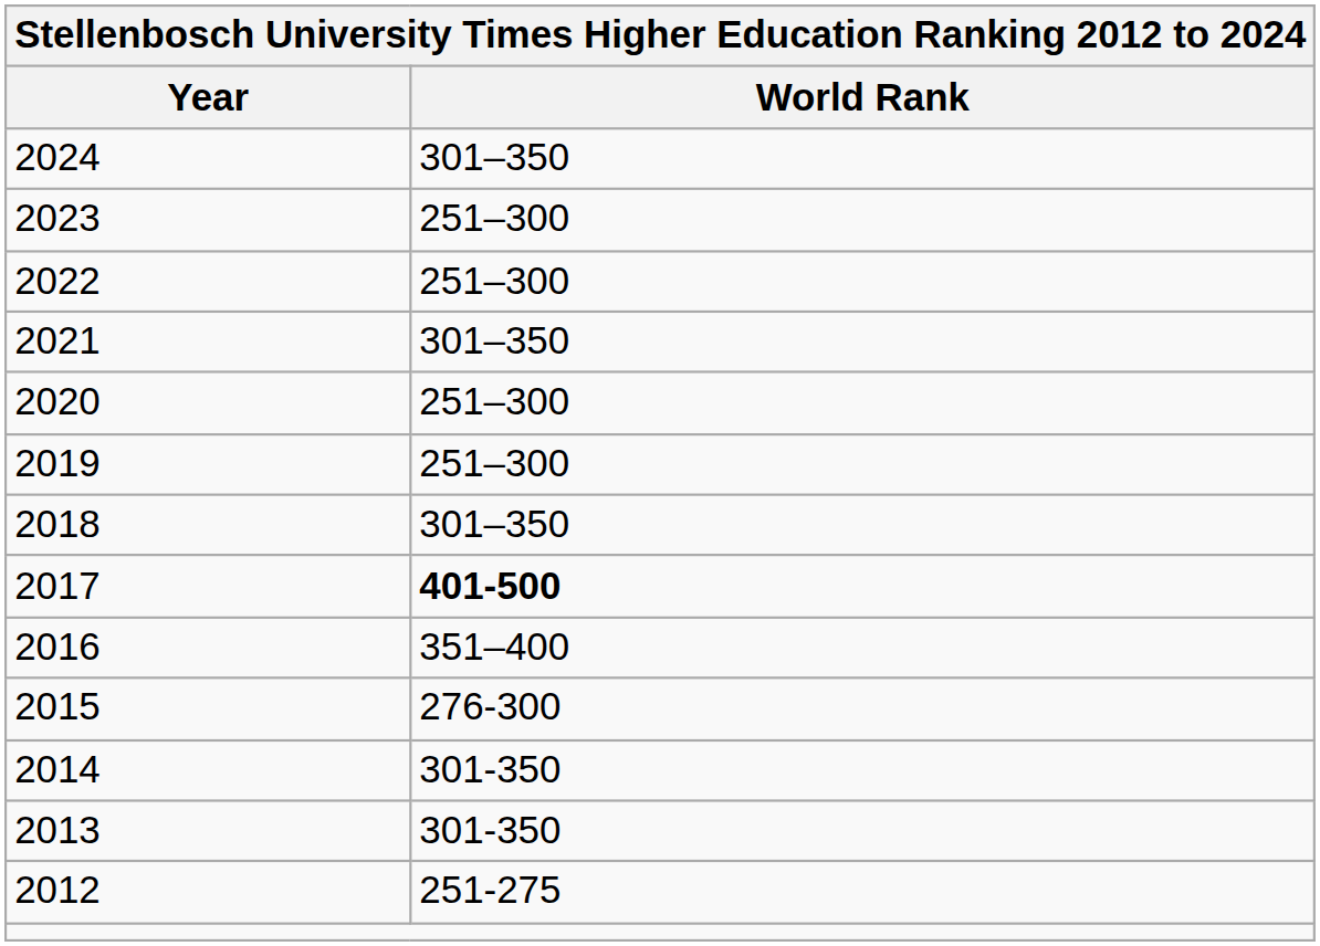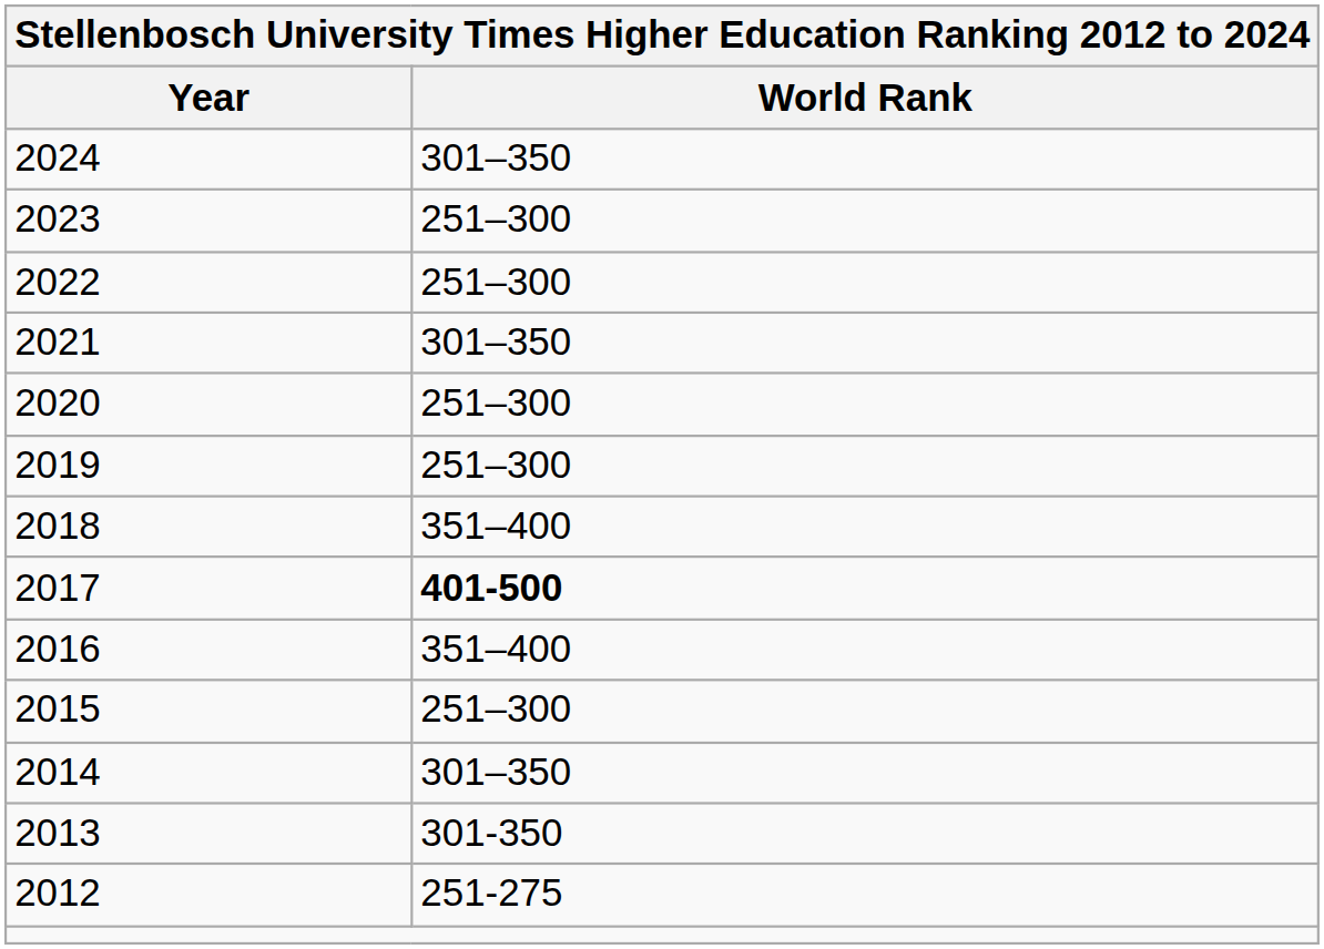2018 | World Rank: 301–350 -> 351–400
2015 | World Rank: 276-300 -> 251–300
2014 | World Rank: 301-350 -> 301–350
